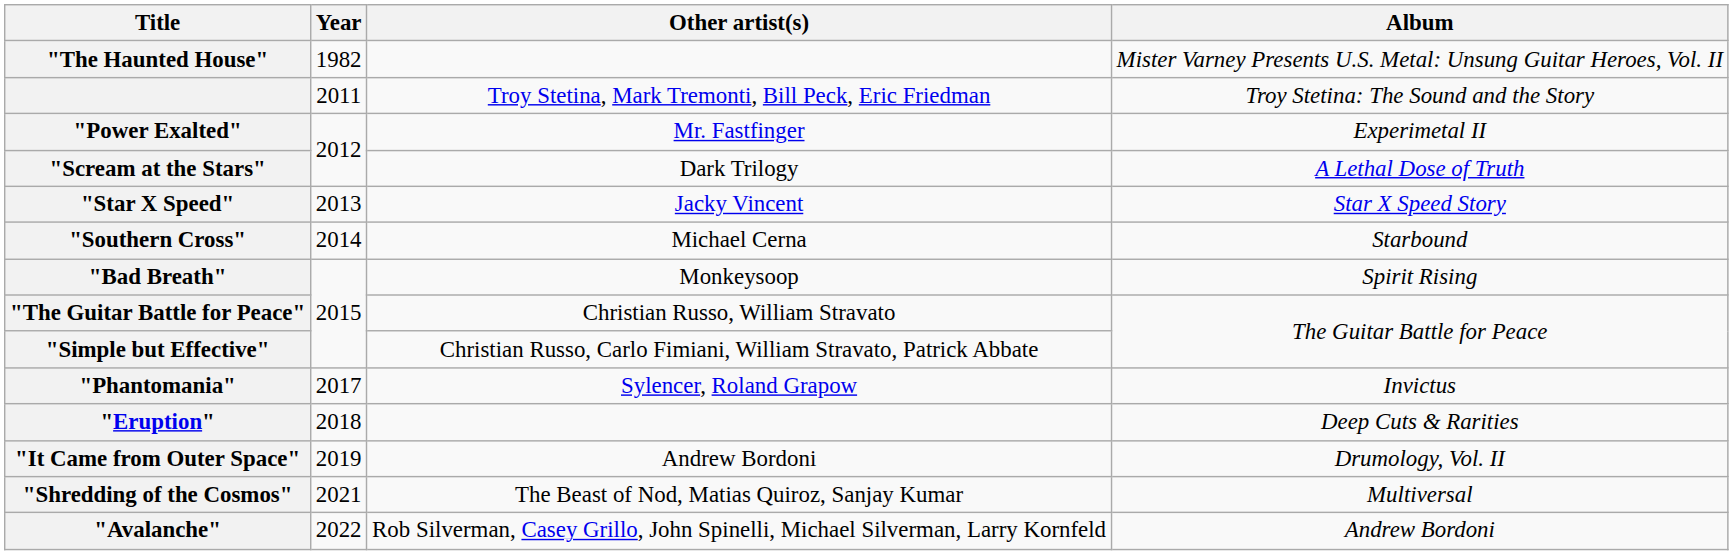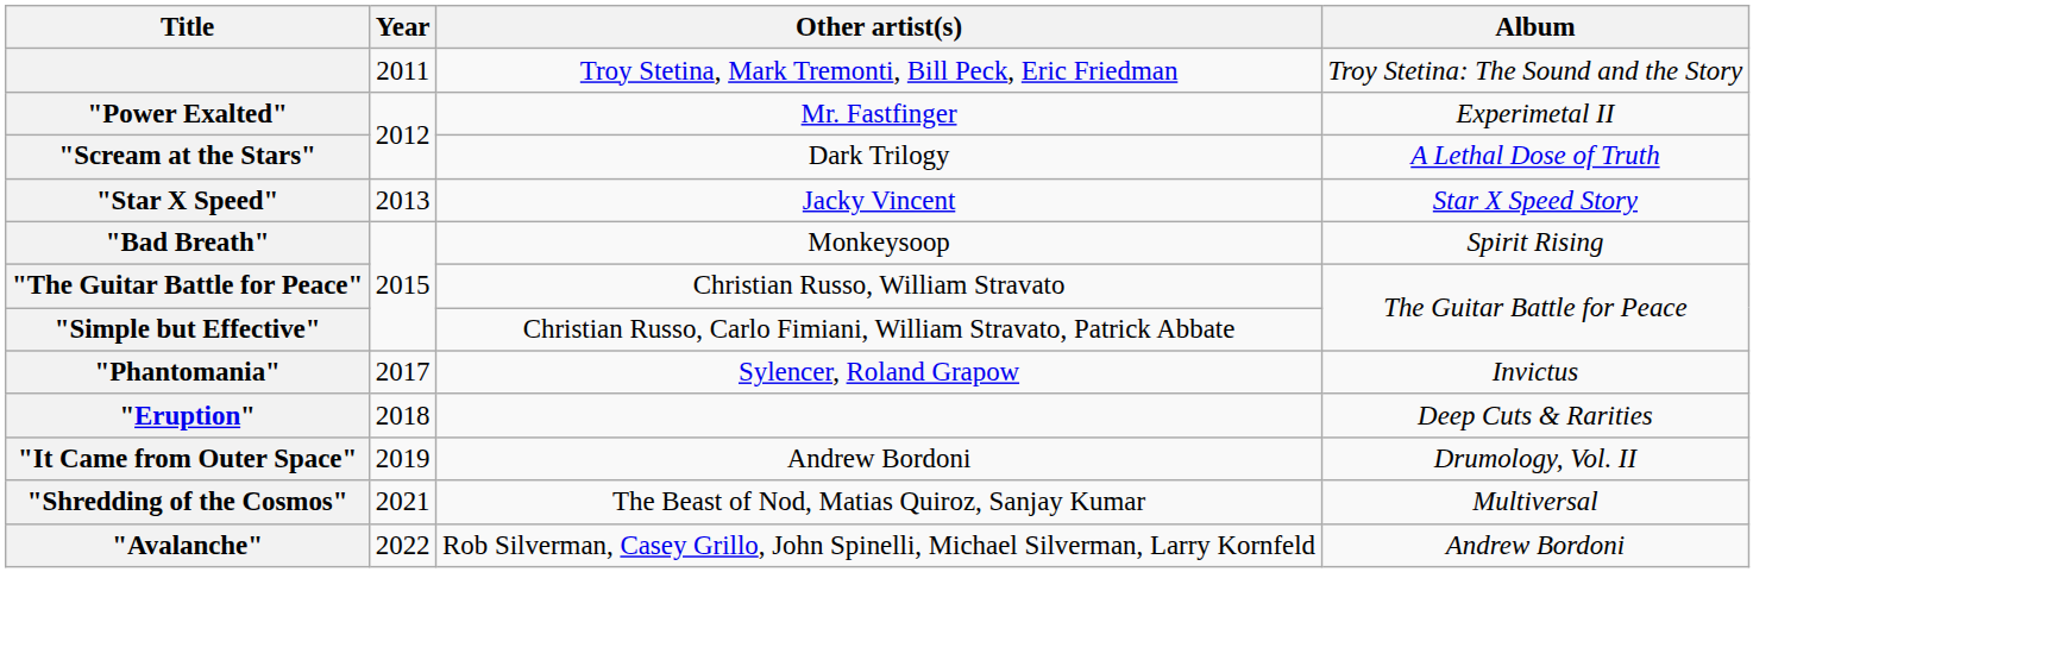- row: "The Haunted House" | 1982 | Mister Varney Presents U.S. Metal: Unsung Guitar Heroes, Vol. II
- row: "Southern Cross" | 2014 | Michael Cerna | Starbound
